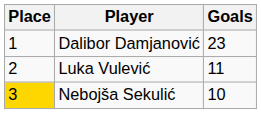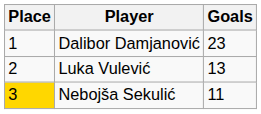Luka Vulević | Goals: 11 -> 13
Nebojša Sekulić | Goals: 10 -> 11
